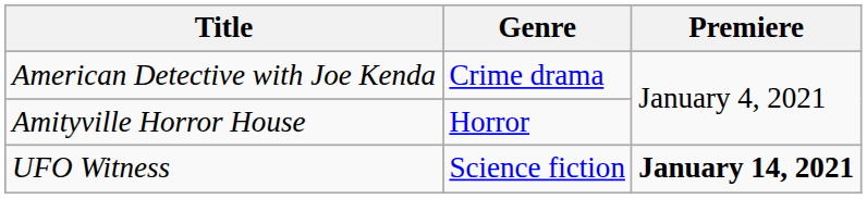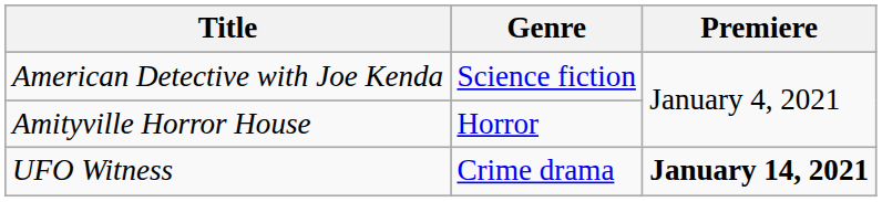American Detective with Joe Kenda | Genre: Crime drama -> Science fiction
UFO Witness | Genre: Science fiction -> Crime drama
